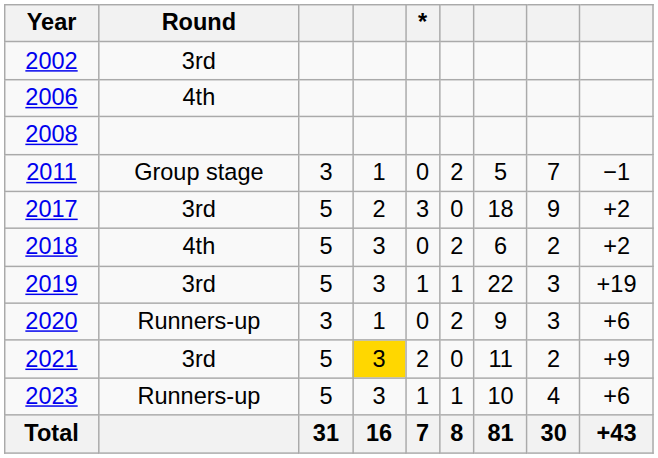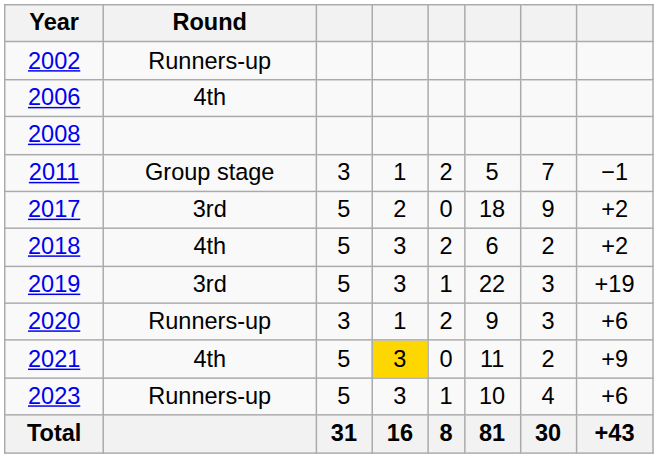- column: * | 0 | 3 | 0 | 1 | 0 | 2 | 1 | 7
2002 | Round: 3rd -> Runners-up
2021 | Round: 3rd -> 4th
